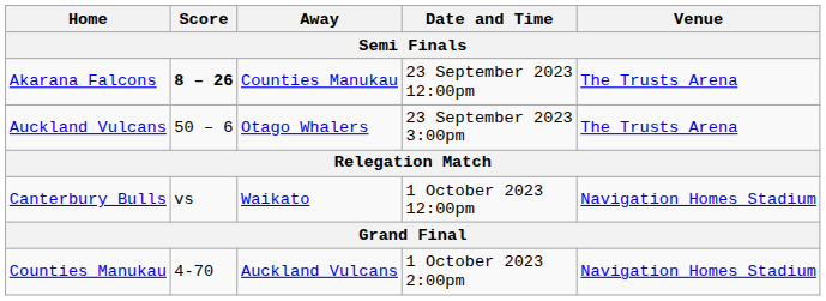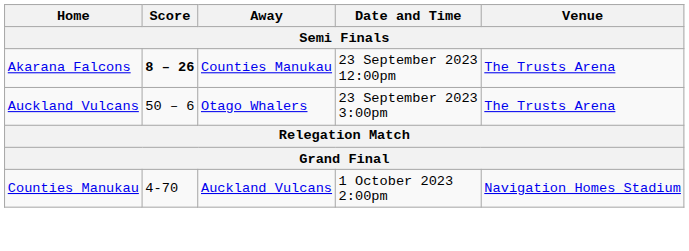- row: Canterbury Bulls | vs | Waikato | 1 October 2023 12:00pm | Navigation Homes Stadium
